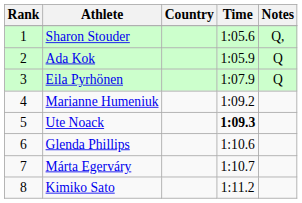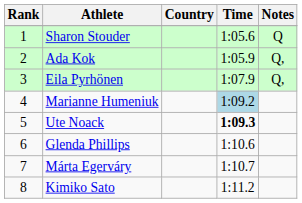Sharon Stouder | Notes: Q, -> Q
Ada Kok | Notes: Q -> Q,
Eila Pyrhönen | Notes: Q -> Q,
Marianne Humeniuk | Time: no background -> lightblue background
